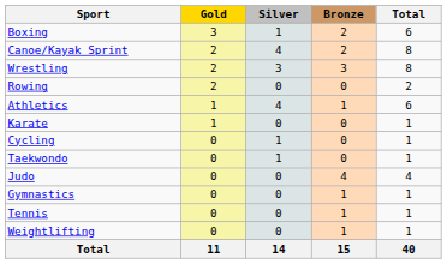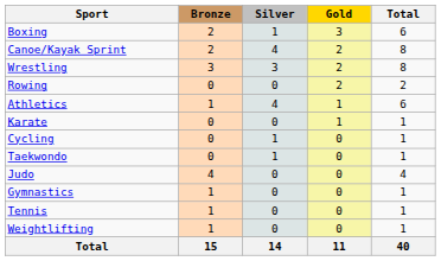columns swapped: Gold <-> Bronze
